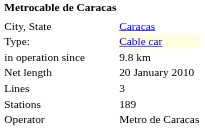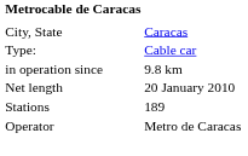Type: | column 2: lightyellow background -> no background
- row: Lines | 3
